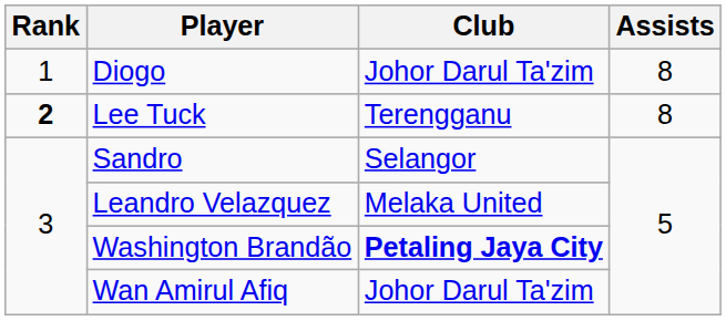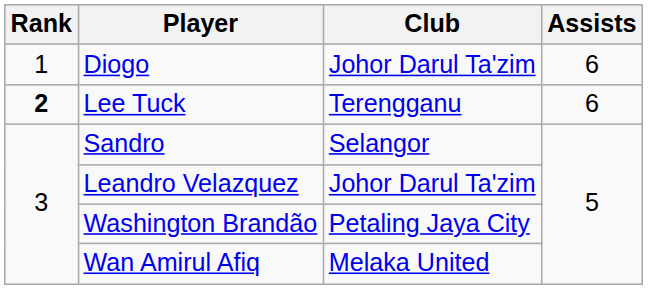Diogo | Assists: 8 -> 6
Lee Tuck | Assists: 8 -> 6
Leandro Velazquez | Club: Melaka United -> Johor Darul Ta'zim
Washington Brandão | Club: bold -> normal
Wan Amirul Afiq | Club: Johor Darul Ta'zim -> Melaka United
